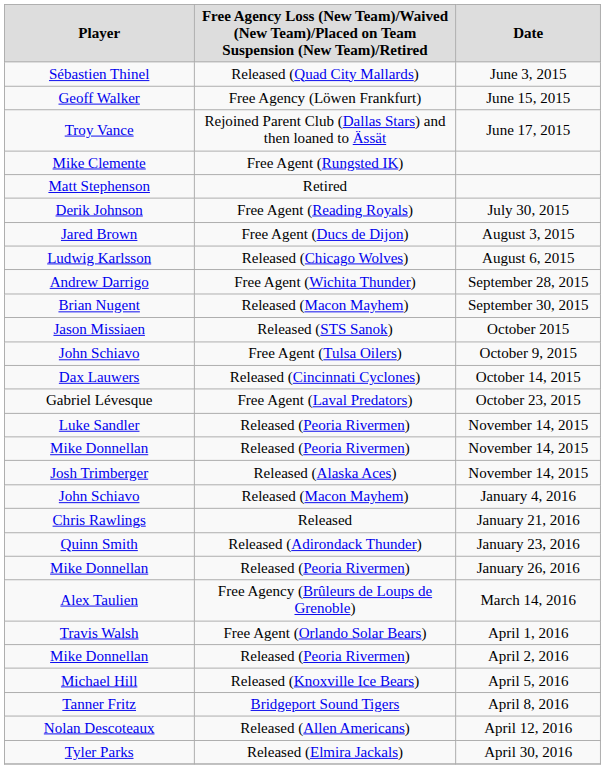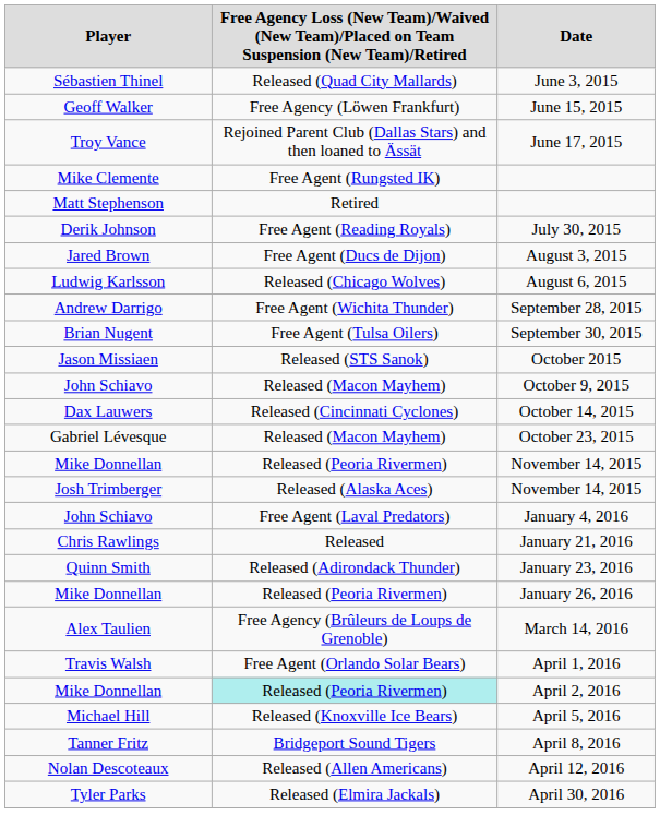Brian Nugent | column 2: Released (Macon Mayhem) -> Free Agent (Tulsa Oilers)
John Schiavo / October 9, 2015 | column 2: Free Agent (Tulsa Oilers) -> Released (Macon Mayhem)
Gabriel Lévesque | column 2: Free Agent (Laval Predators) -> Released (Macon Mayhem)
- row: Luke Sandler | Released (Peoria Rivermen) | November 14, 2015
John Schiavo / January 4, 2016 | column 2: Released (Macon Mayhem) -> Free Agent (Laval Predators)
Mike Donnellan / April 2, 2016 | column 2: no background -> paleturquoise background
